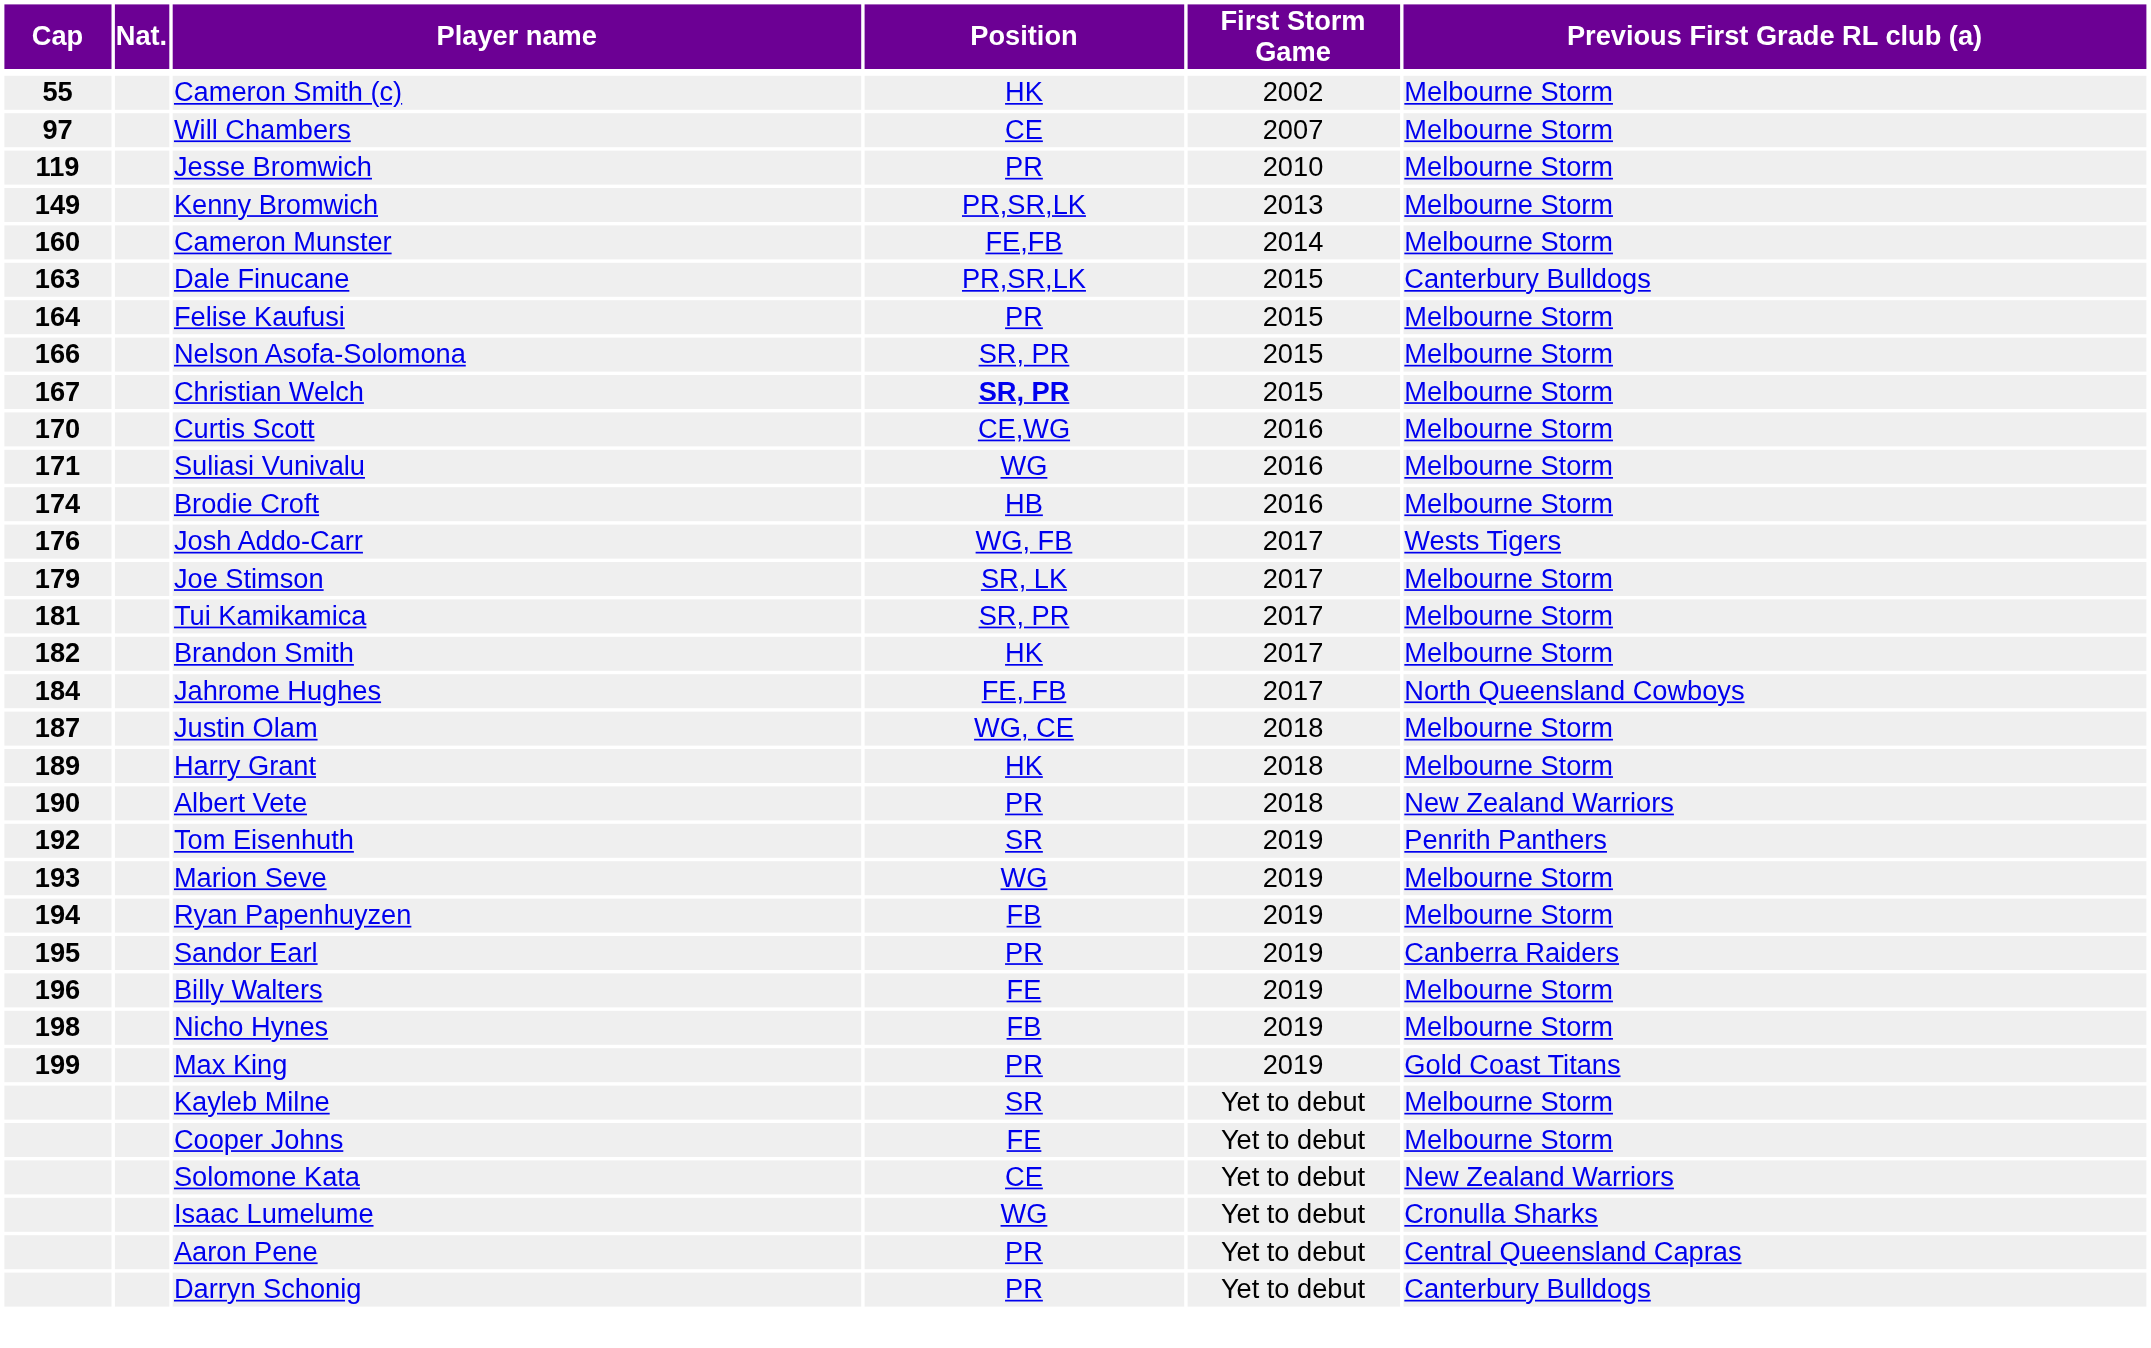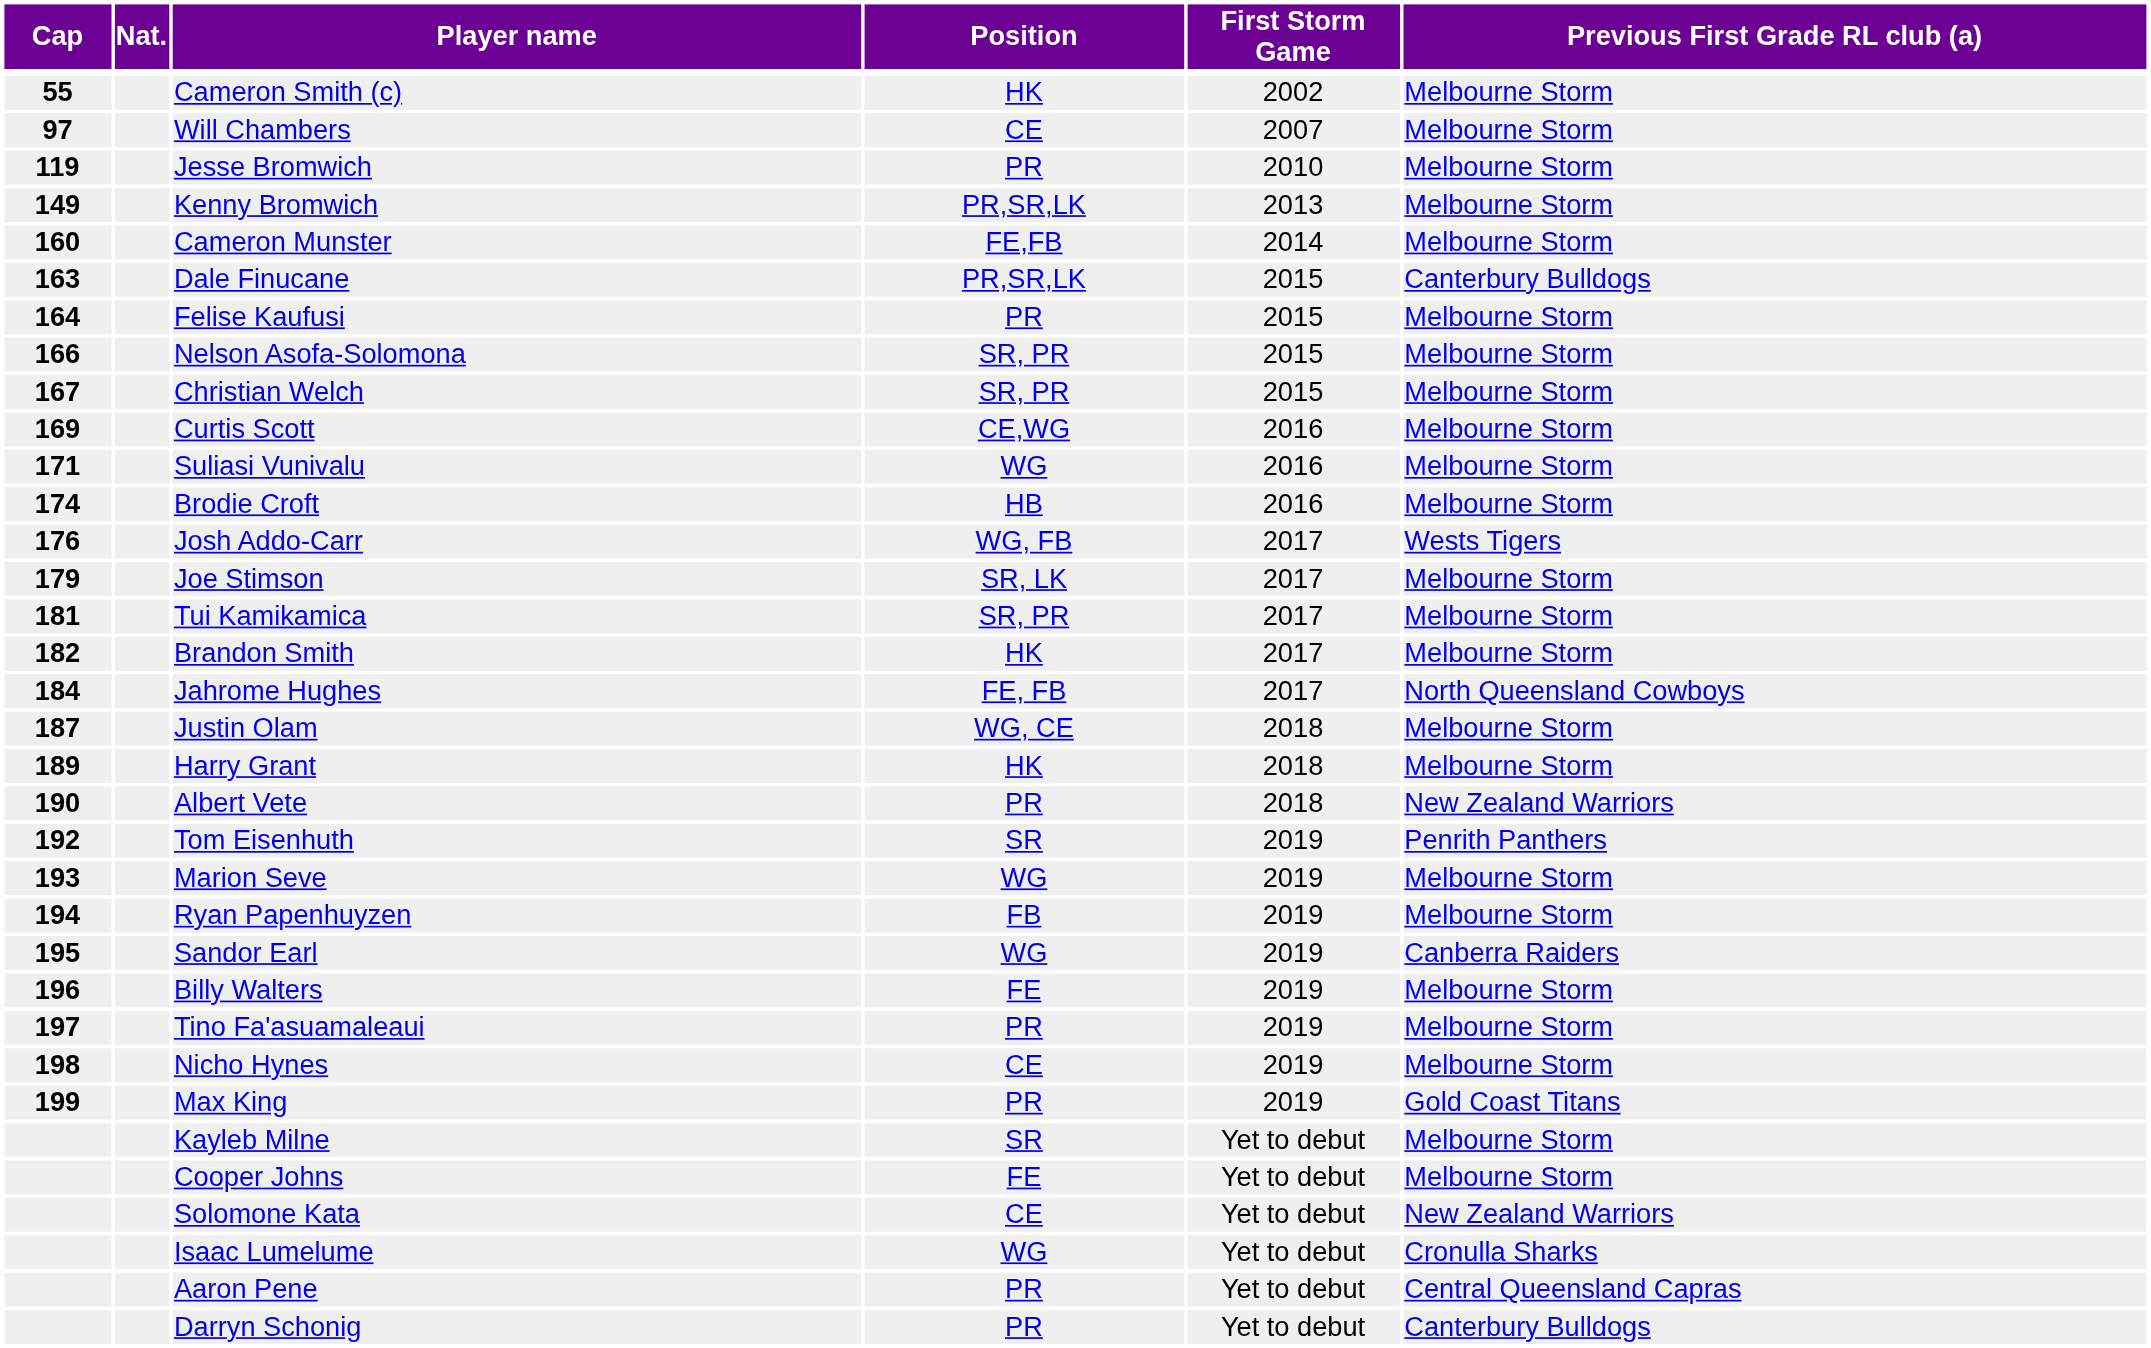Christian Welch | Position: bold -> normal
Curtis Scott | Cap: 170 -> 169
Sandor Earl | Position: PR -> WG
+ row: 197 | Tino Fa'asuamaleaui | PR | 2019 | Melbourne Storm
Nicho Hynes | Position: FB -> CE
